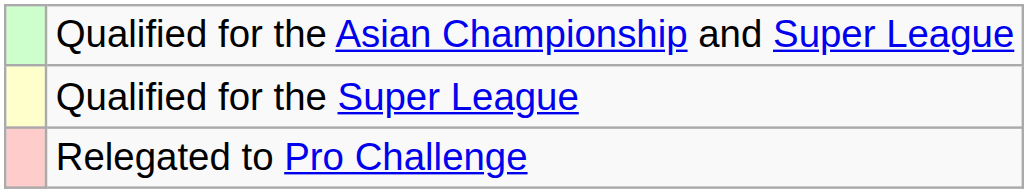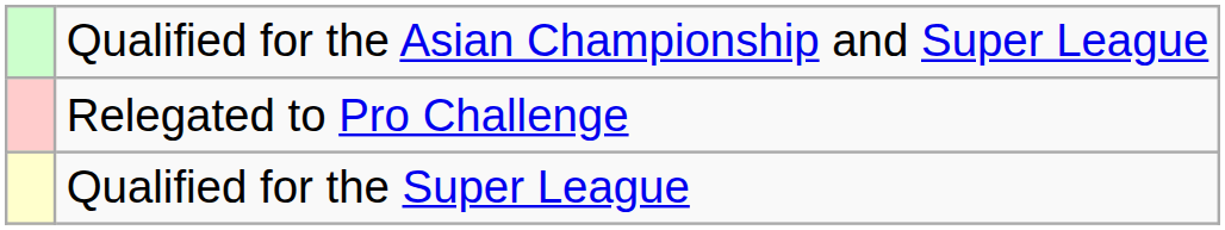rows swapped: Qualified for the Super League <-> Relegated to Pro Challenge
